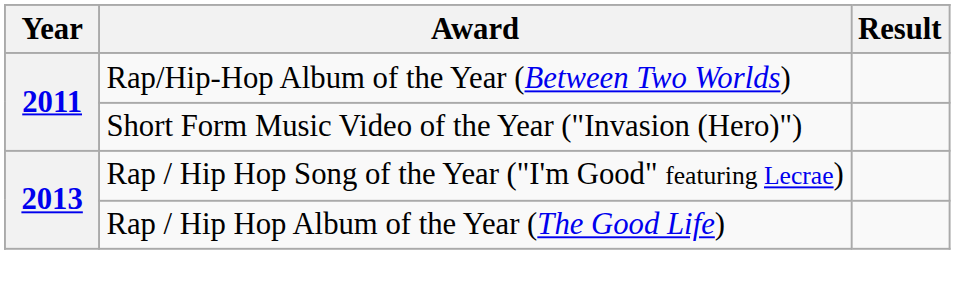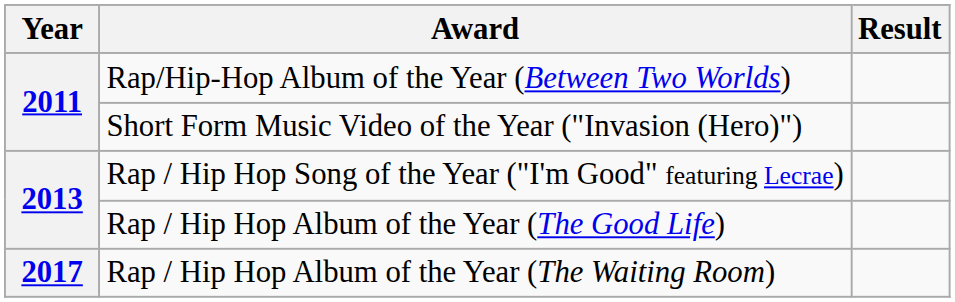+ row: 2017 | Rap / Hip Hop Album of the Year (The Waiting Room)
